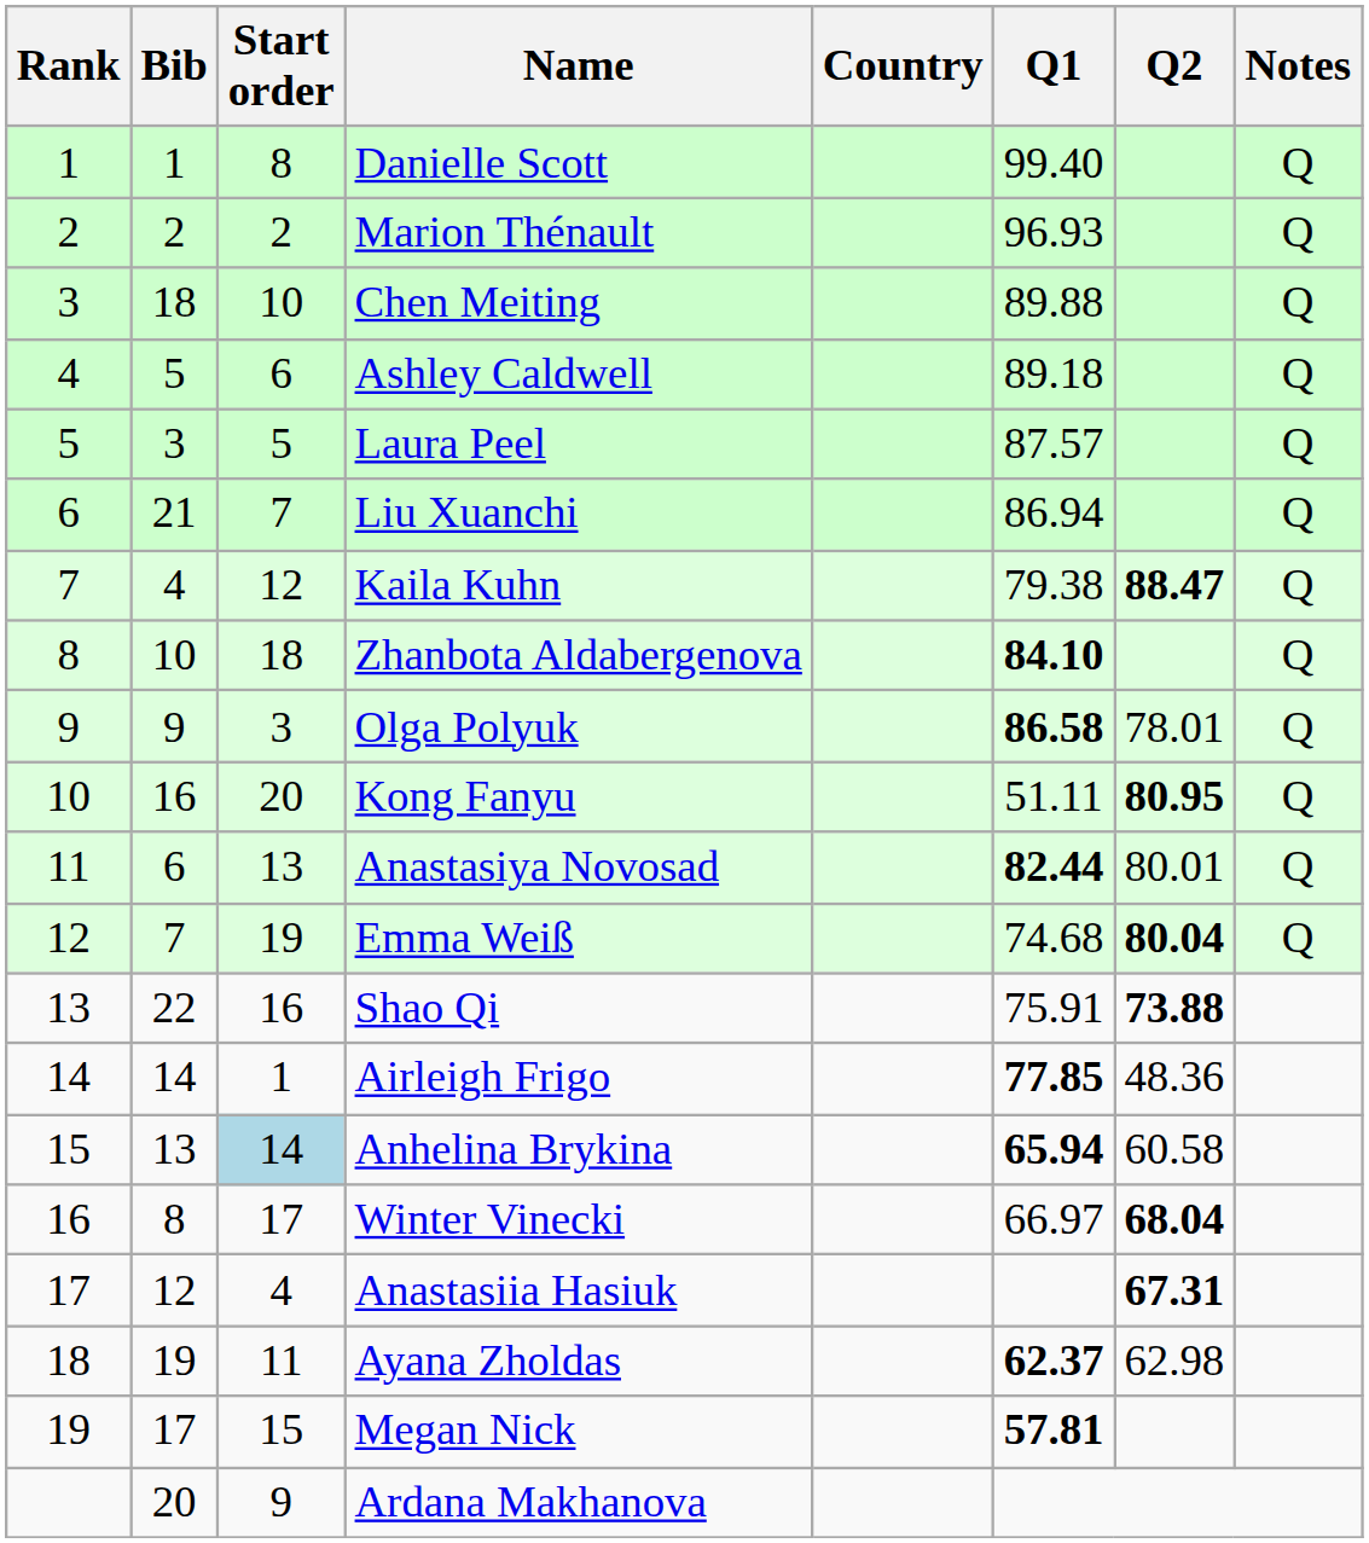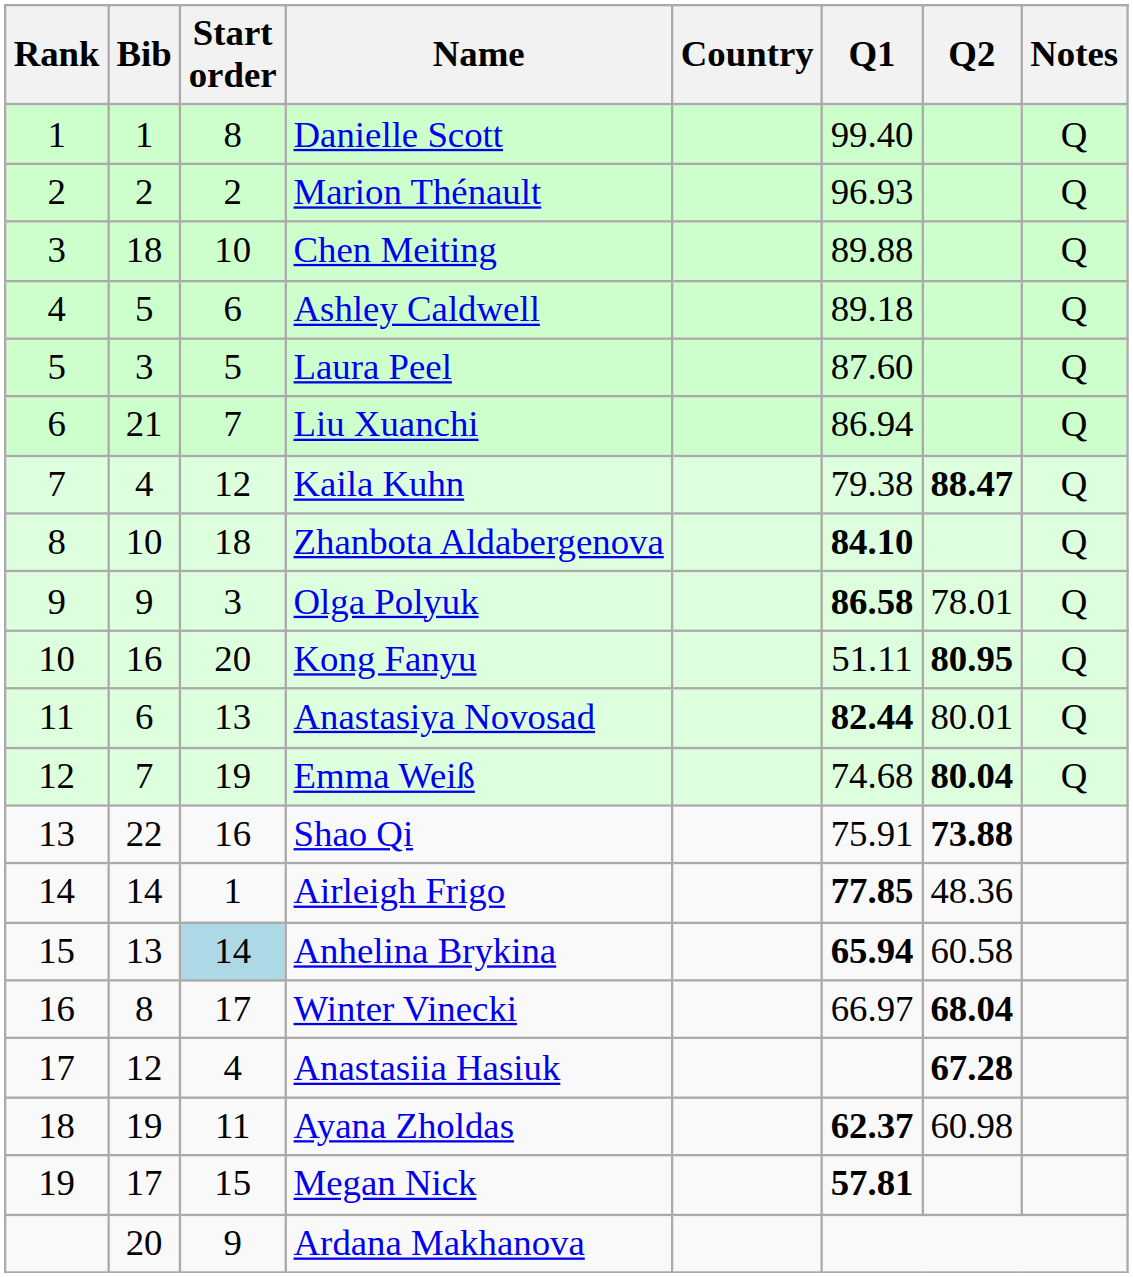Laura Peel | Q1: 87.57 -> 87.60
Anastasiia Hasiuk | Q2: 67.31 -> 67.28
Ayana Zholdas | Q2: 62.98 -> 60.98
